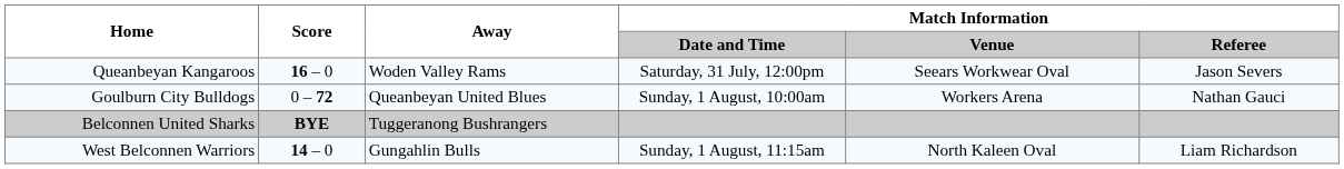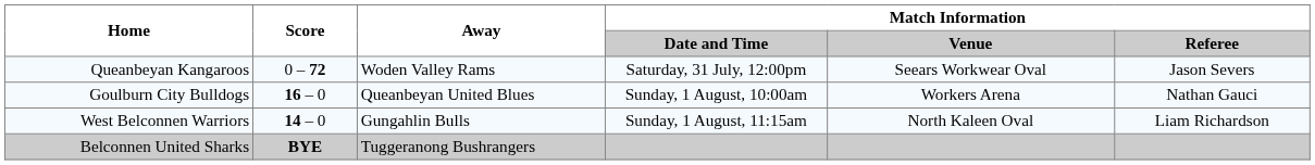Queanbeyan Kangaroos | Score: 16 – 0 -> 0 – 72
Goulburn City Bulldogs | Score: 0 – 72 -> 16 – 0
rows swapped: West Belconnen Warriors <-> Belconnen United Sharks
